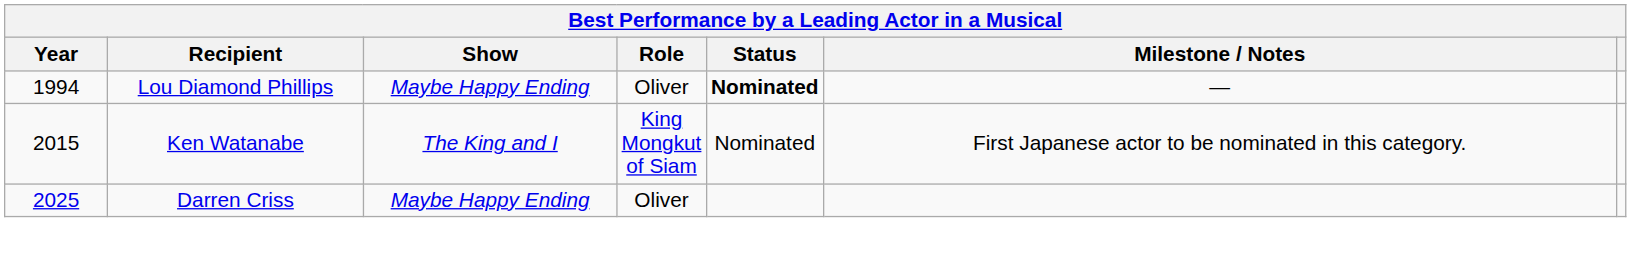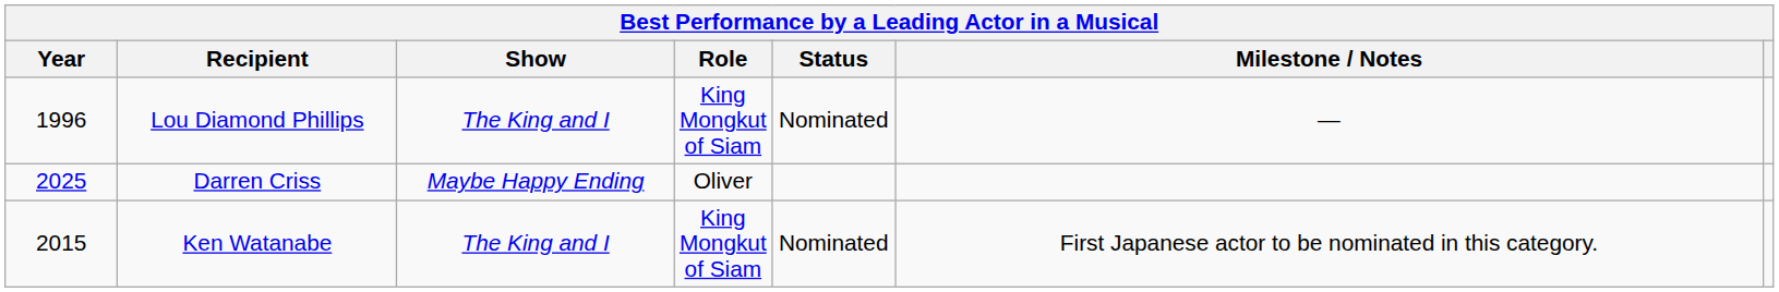Lou Diamond Phillips | Year: 1994 -> 1996
Lou Diamond Phillips | Show: Maybe Happy Ending -> The King and I
Lou Diamond Phillips | Role: Oliver -> King Mongkut of Siam
Lou Diamond Phillips | Status: bold -> normal
rows swapped: Ken Watanabe <-> Darren Criss
